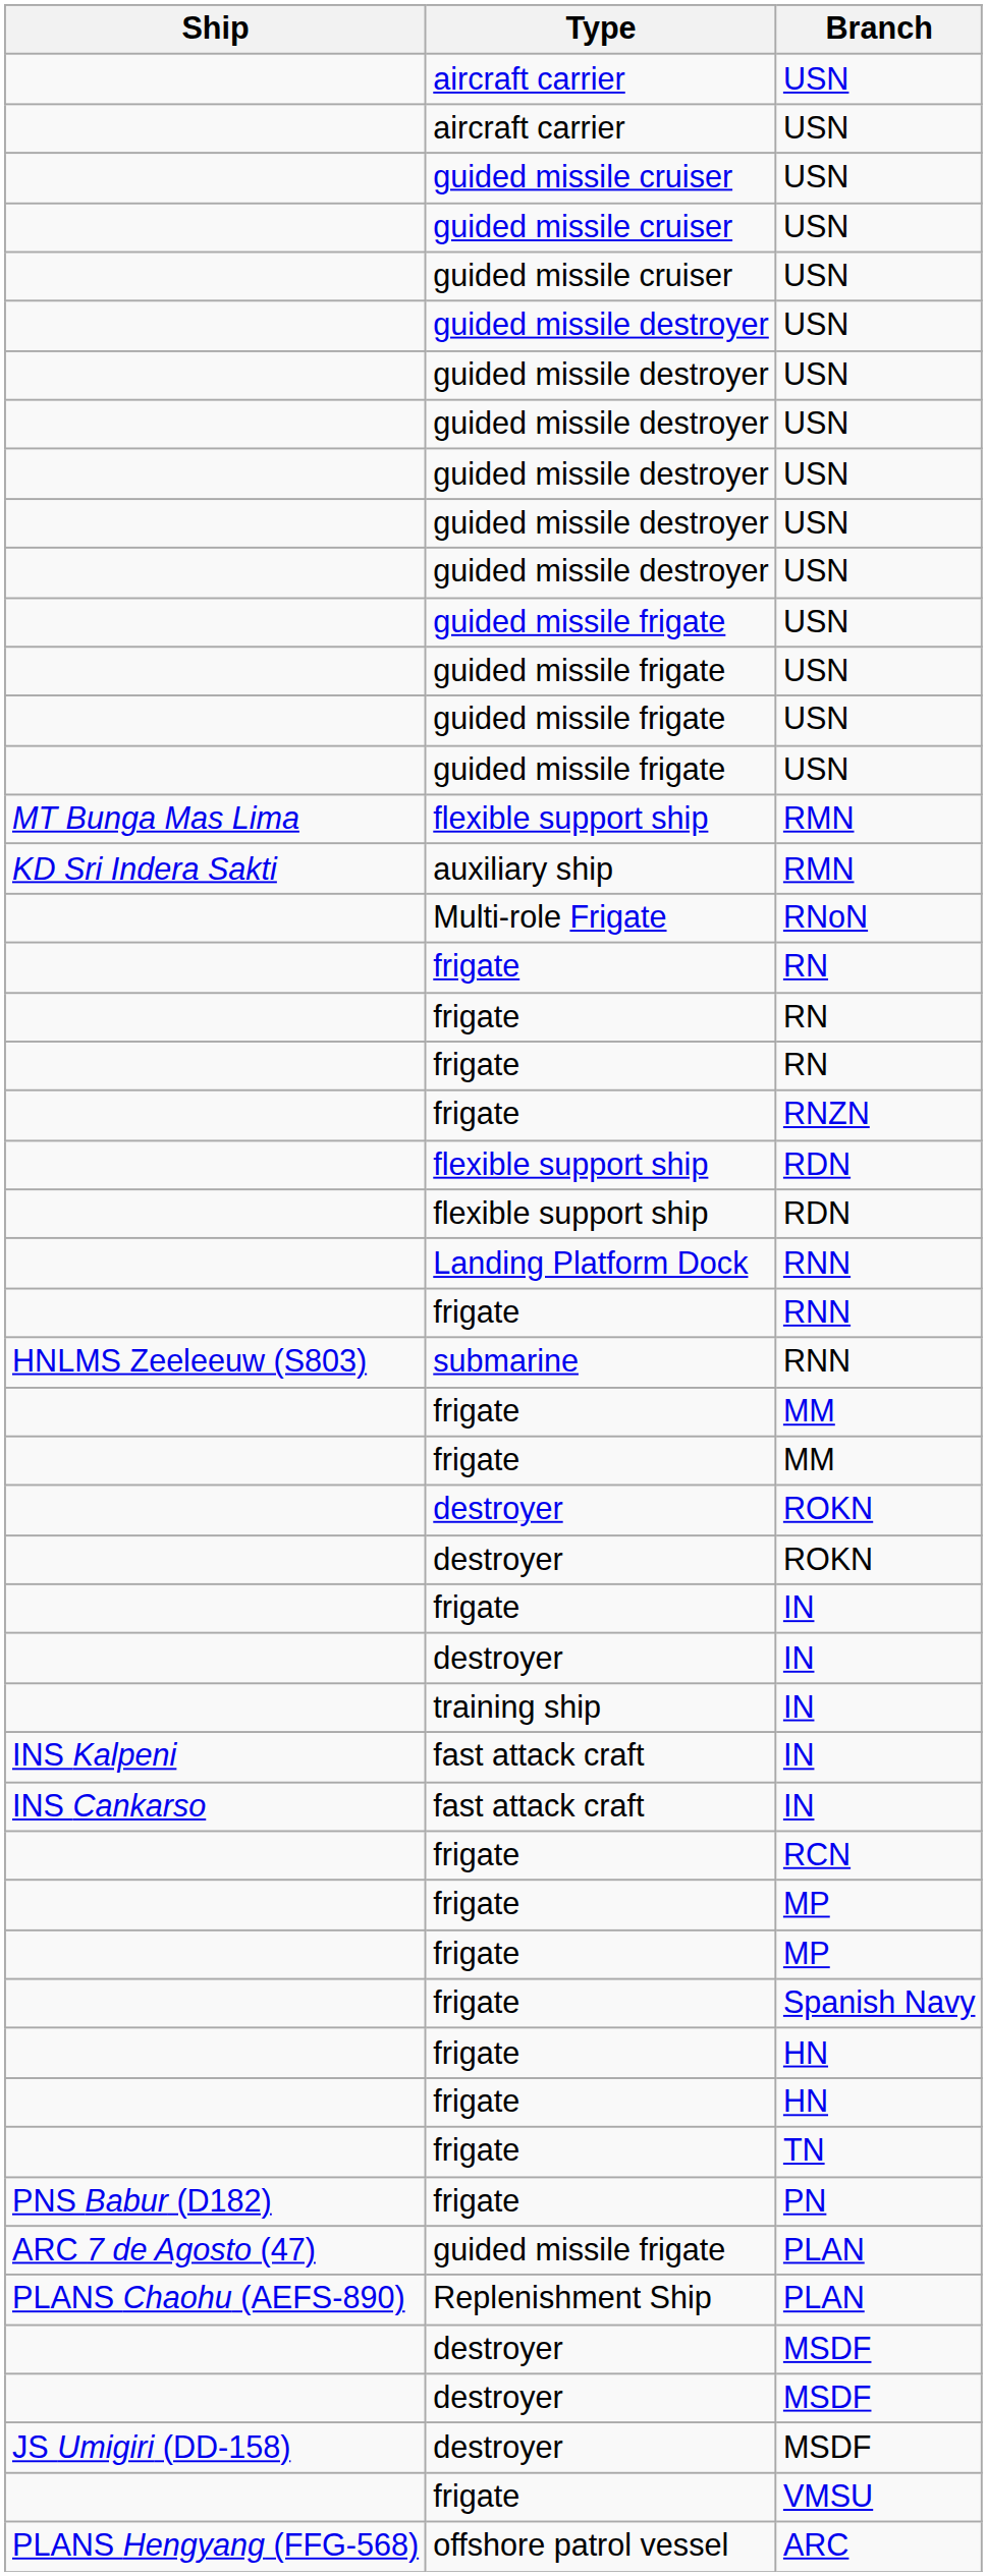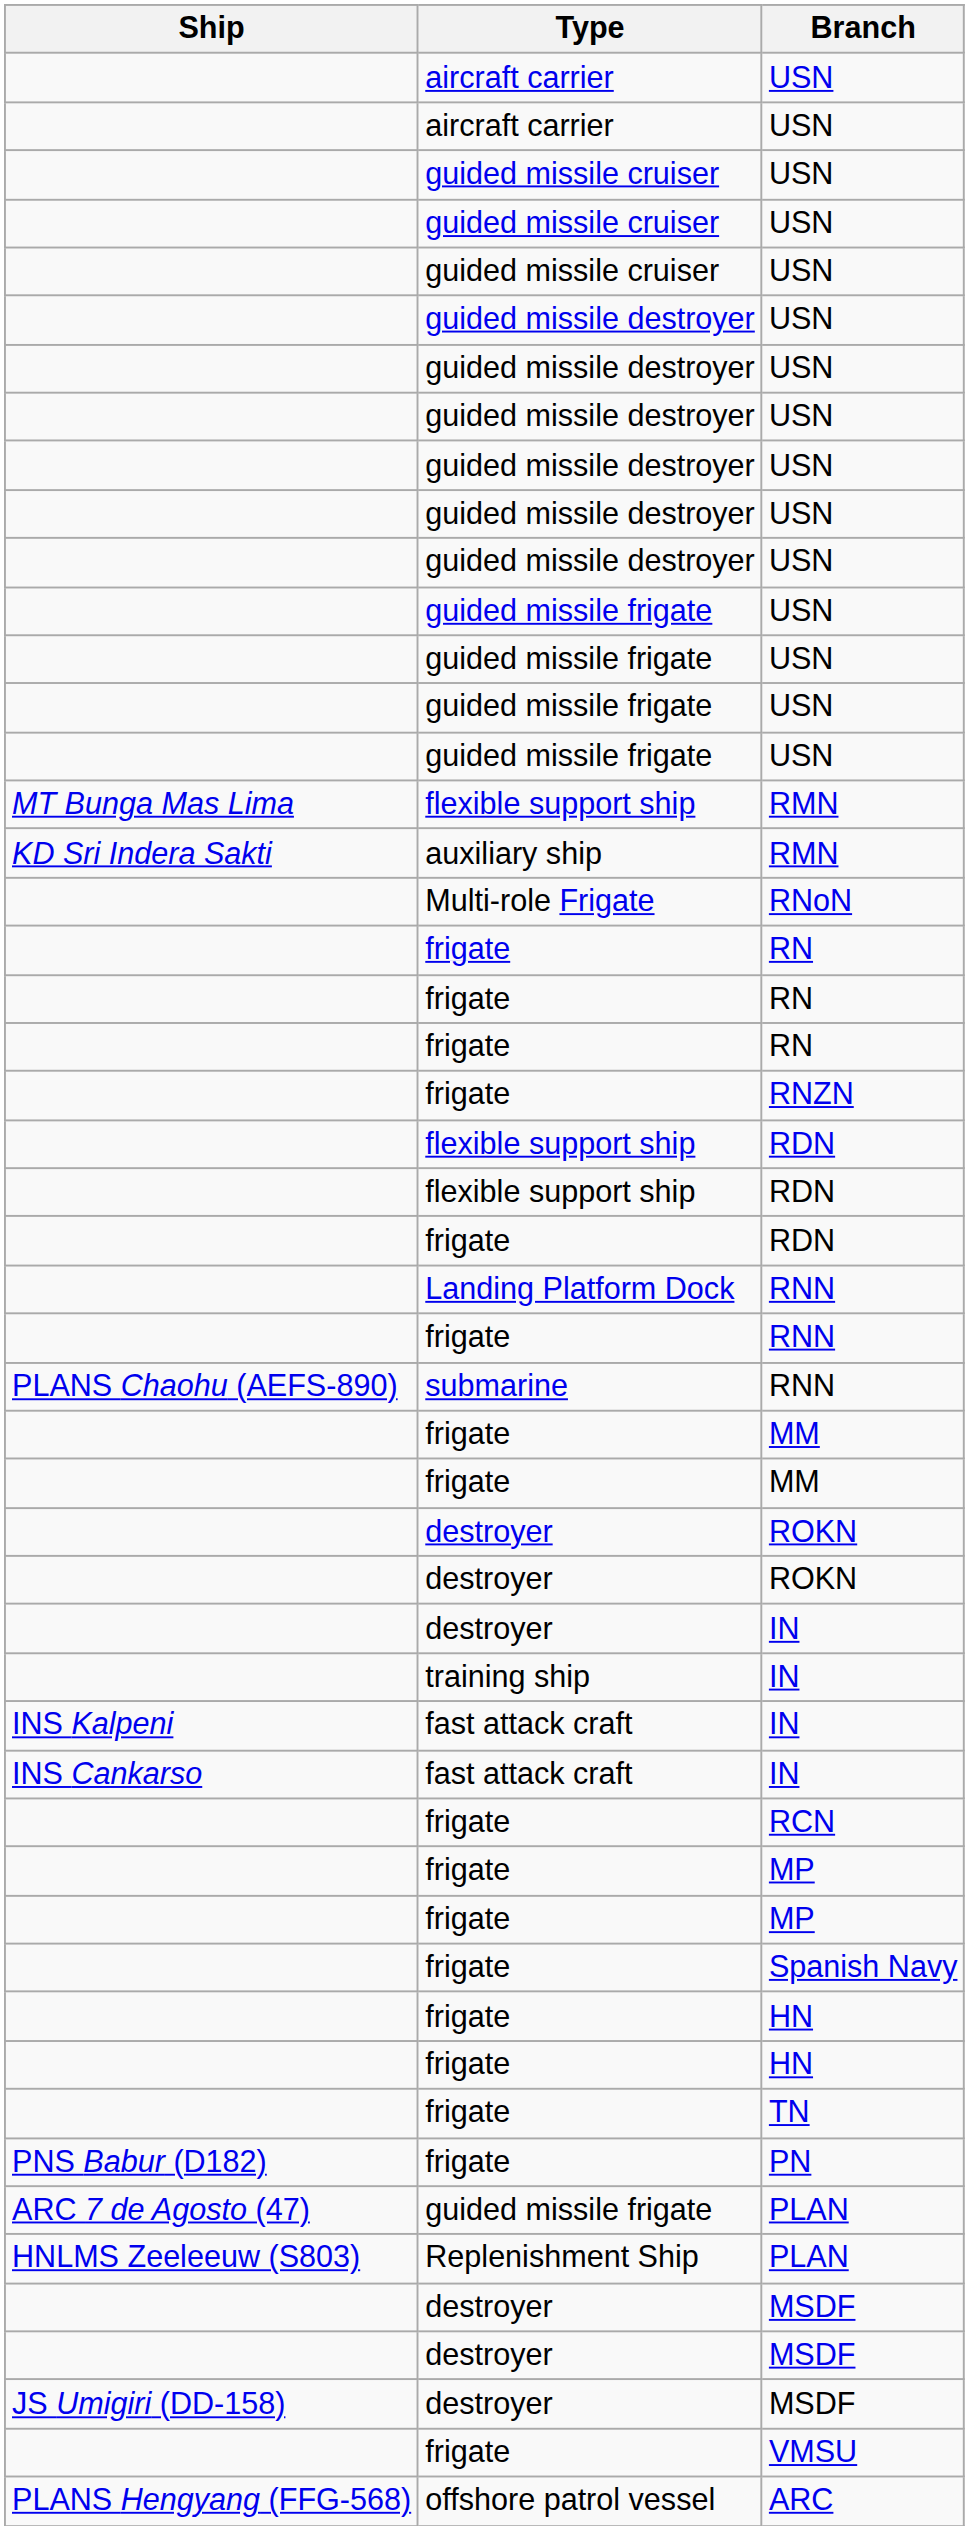+ row: frigate | RDN
submarine / RNN | Ship: HNLMS Zeeleeuw (S803) -> PLANS Chaohu (AEFS-890)
- row: frigate | IN
Replenishment Ship / PLAN | Ship: PLANS Chaohu (AEFS-890) -> HNLMS Zeeleeuw (S803)
